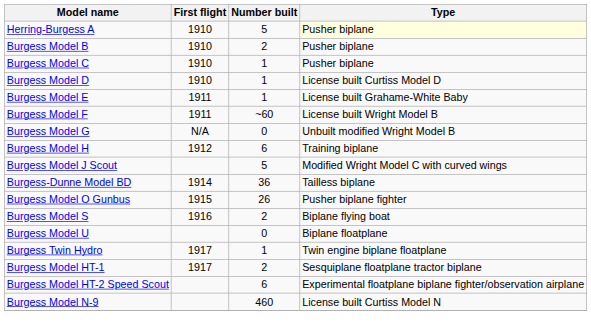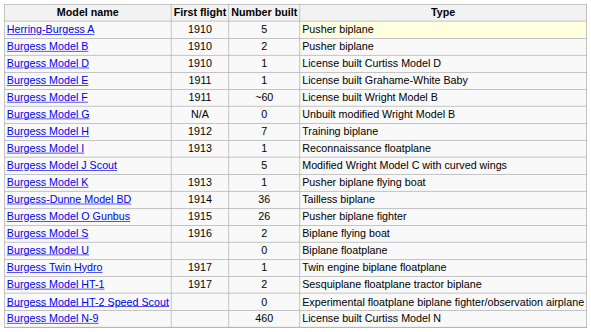- row: Burgess Model C | 1910 | 1 | Pusher biplane
Burgess Model H | Number built: 6 -> 7
+ row: Burgess Model I | 1913 | 1 | Reconnaissance floatplane
+ row: Burgess Model K | 1913 | 1 | Pusher biplane flying boat
Burgess Model HT-2 Speed Scout | Number built: 6 -> 0
